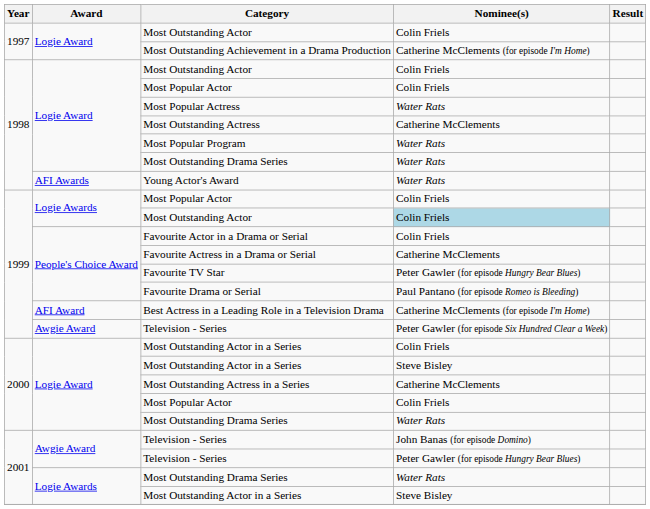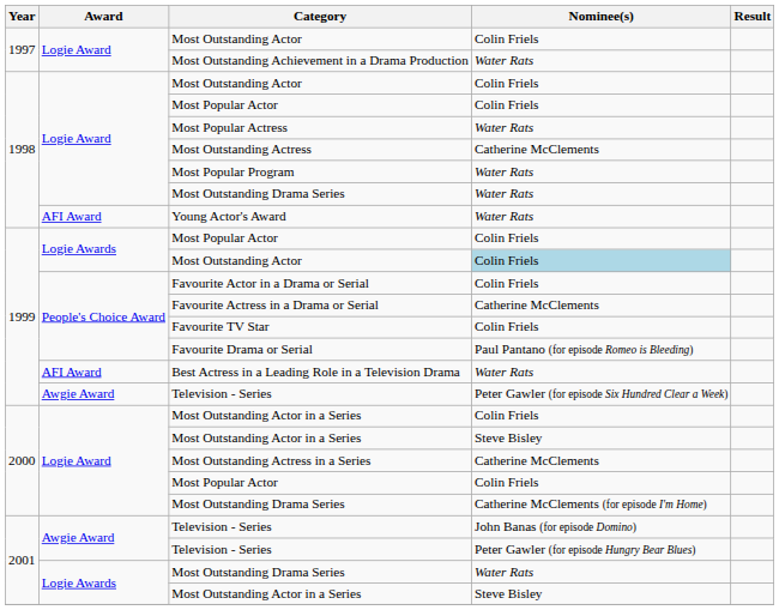Most Outstanding Achievement in a Drama Production | Nominee(s): Catherine McClements (for episode I'm Home) -> Water Rats
Young Actor's Award | Award: AFI Awards -> AFI Award
Favourite TV Star | Nominee(s): Peter Gawler (for episode Hungry Bear Blues) -> Colin Friels
Best Actress in a Leading Role in a Television Drama | Nominee(s): Catherine McClements (for episode I'm Home) -> Water Rats
2000 / Most Outstanding Drama Series | Nominee(s): Water Rats -> Catherine McClements (for episode I'm Home)
